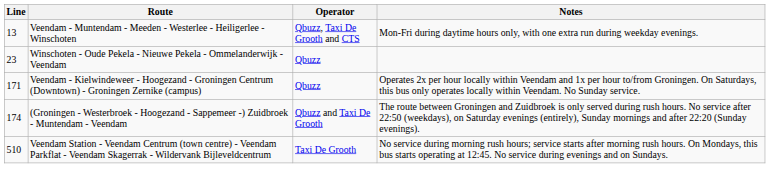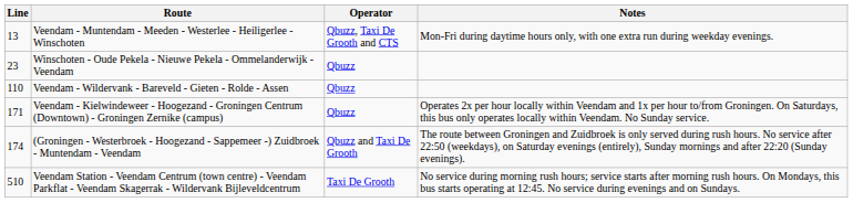+ row: 110 | Veendam - Wildervank - Bareveld - Gieten - Rolde - Assen | Qbuzz
